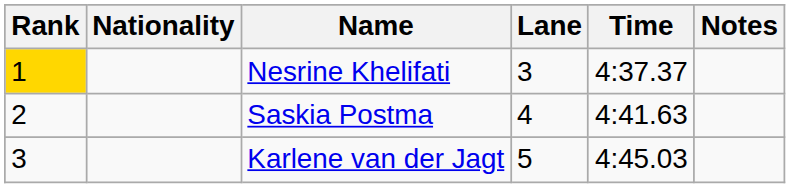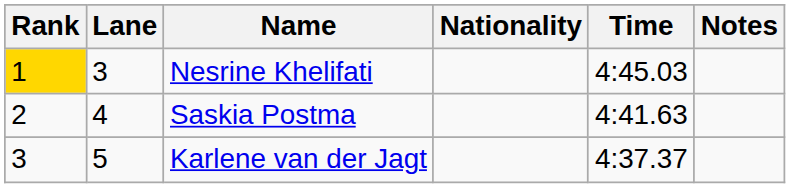columns swapped: Lane <-> Nationality
Nesrine Khelifati | Time: 4:37.37 -> 4:45.03
Karlene van der Jagt | Time: 4:45.03 -> 4:37.37
